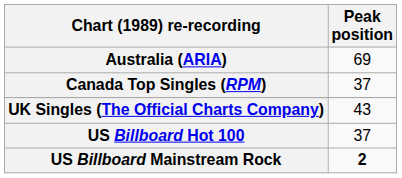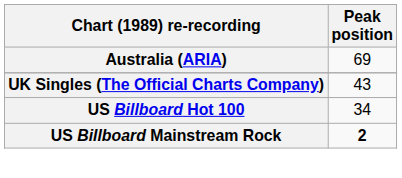- row: Canada Top Singles (RPM) | 37
US Billboard Hot 100 | Peak position: 37 -> 34
